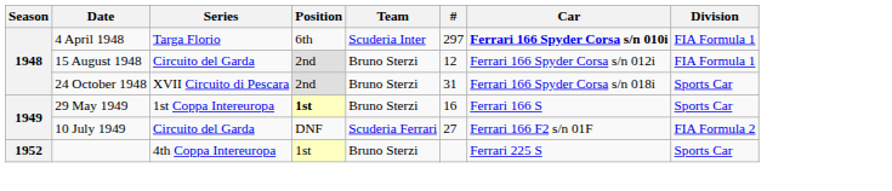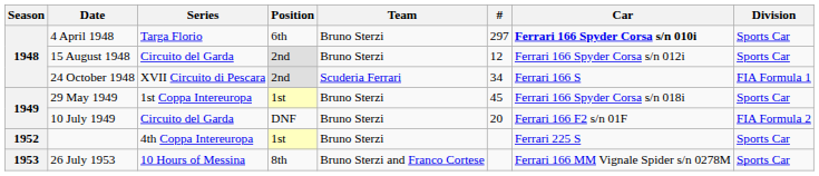4 April 1948 | Team: Scuderia Inter -> Bruno Sterzi
4 April 1948 | Division: FIA Formula 1 -> Sports Car
15 August 1948 | Division: FIA Formula 1 -> Sports Car
24 October 1948 | Team: Bruno Sterzi -> Scuderia Ferrari
24 October 1948 | #: 31 -> 34
24 October 1948 | Car: Ferrari 166 Spyder Corsa s/n 018i -> Ferrari 166 S
24 October 1948 | Division: Sports Car -> FIA Formula 1
29 May 1949 | Position: bold -> normal
29 May 1949 | #: 16 -> 45
29 May 1949 | Car: Ferrari 166 S -> Ferrari 166 Spyder Corsa s/n 018i
10 July 1949 | Team: Scuderia Ferrari -> Bruno Sterzi
10 July 1949 | #: 27 -> 20
+ row: 1953 | 26 July 1953 | 10 Hours of Messina | 8th | Bruno Sterzi and Franco Cortese | Ferrari 166 MM Vignale Spider s/n 0278M | Sports Car
